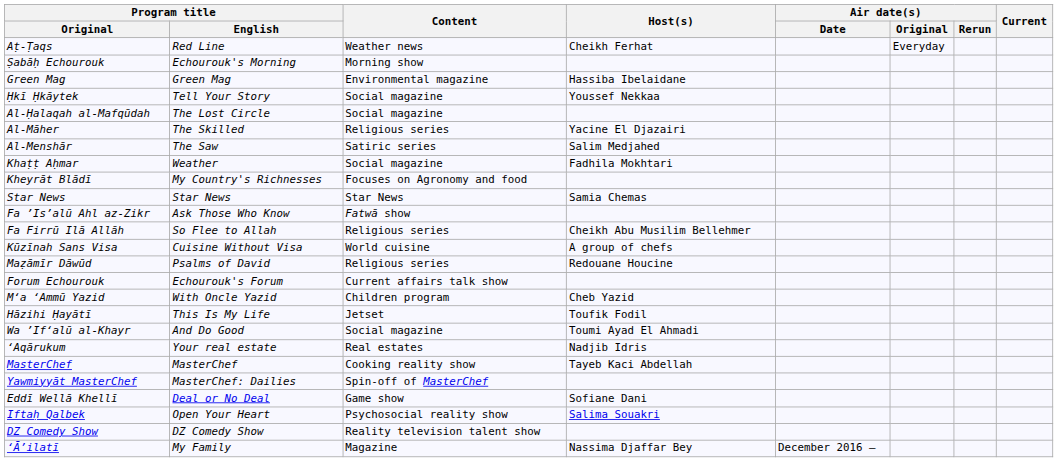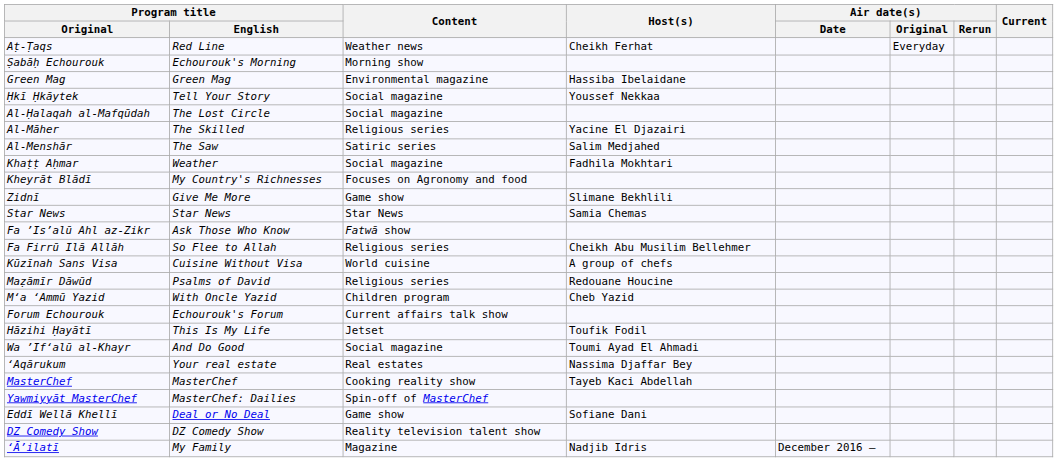+ row: Zidnī | Give Me More | Game show | Slimane Bekhlili
rows swapped: M‘a ‘Ammū Yazid <-> Forum Echourouk
‘Aqārukum | Host(s): Nadjib Idris -> Nassima Djaffar Bey
- row: Iftaḥ Qalbek | Open Your Heart | Psychosocial reality show | Salima Souakri
‘Ā’ilatī | Host(s): Nassima Djaffar Bey -> Nadjib Idris
